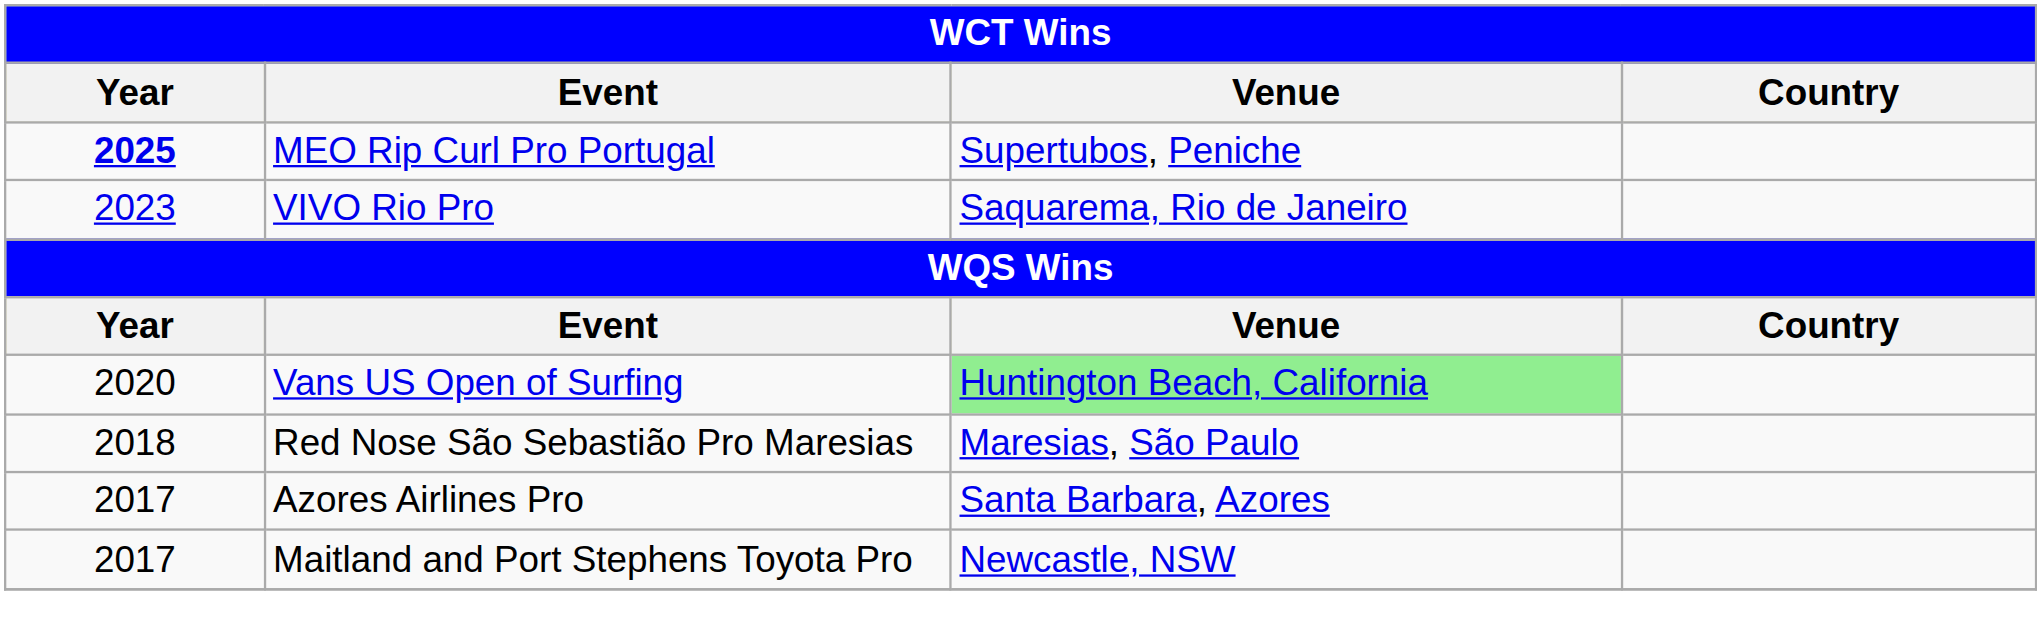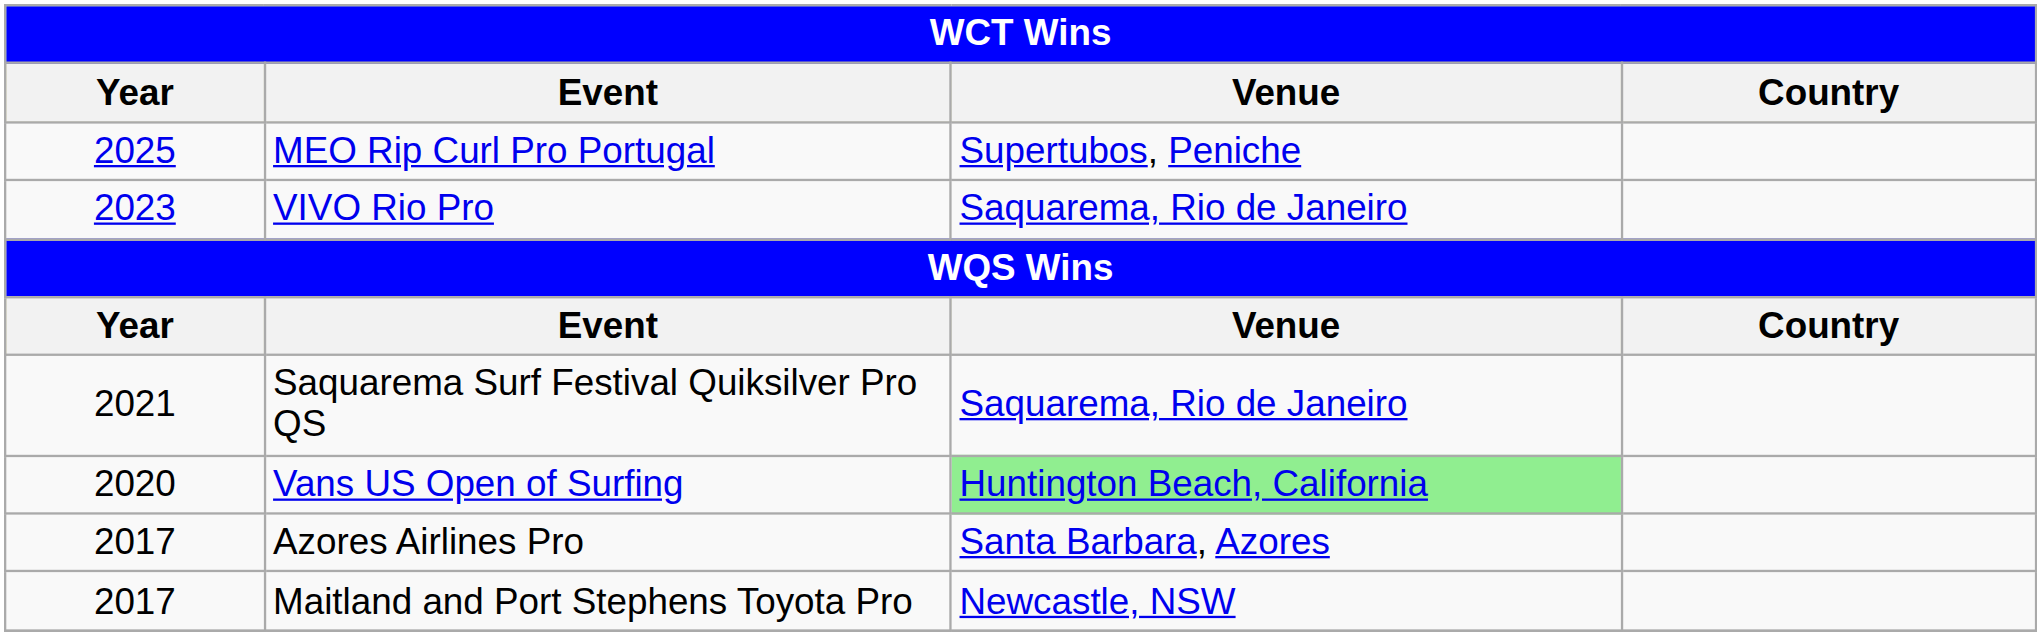MEO Rip Curl Pro Portugal | Year: bold -> normal
+ row: 2021 | Saquarema Surf Festival Quiksilver Pro QS | Saquarema, Rio de Janeiro
- row: 2018 | Red Nose São Sebastião Pro Maresias | Maresias, São Paulo
